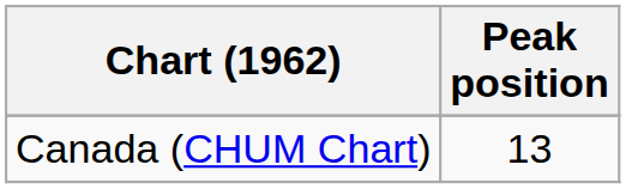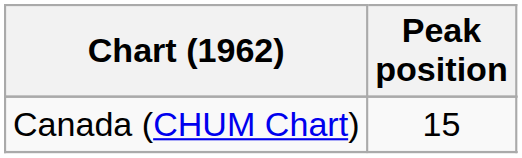Canada (CHUM Chart) | Peak position: 13 -> 15
